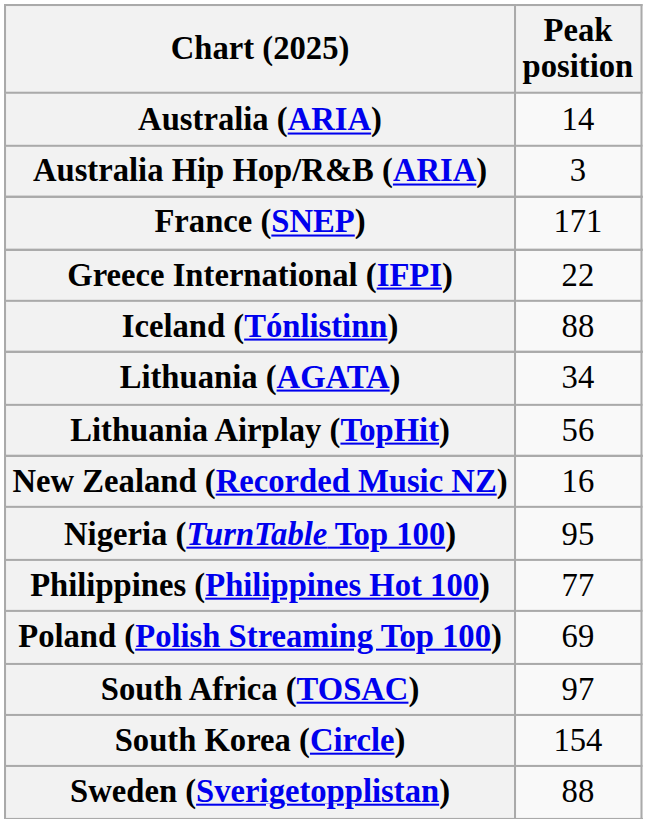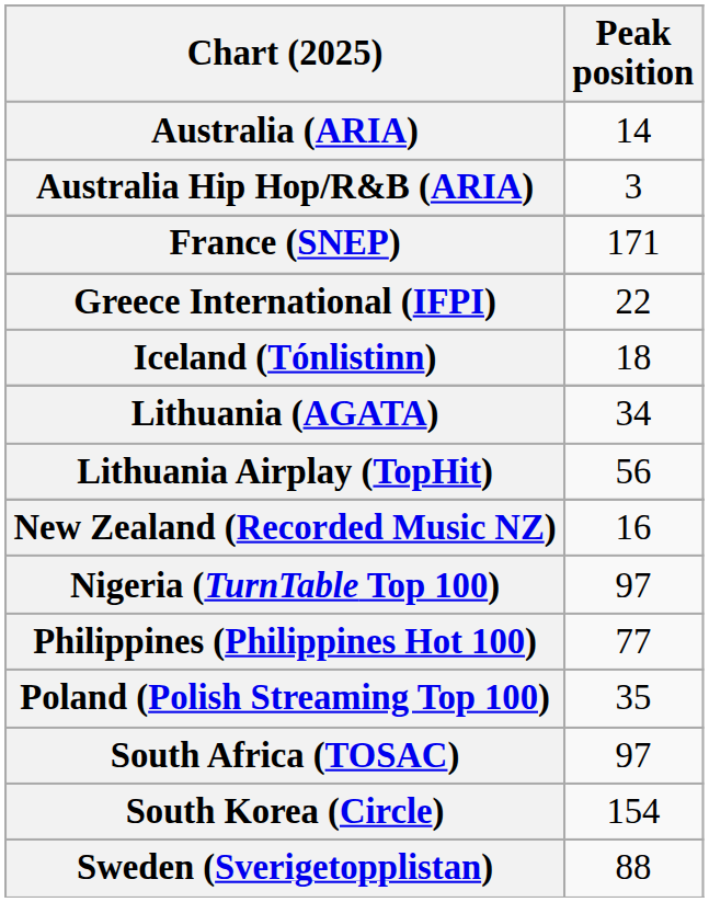Iceland (Tónlistinn) | Peak position: 88 -> 18
Nigeria (TurnTable Top 100) | Peak position: 95 -> 97
Poland (Polish Streaming Top 100) | Peak position: 69 -> 35
